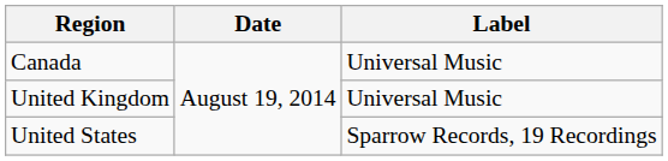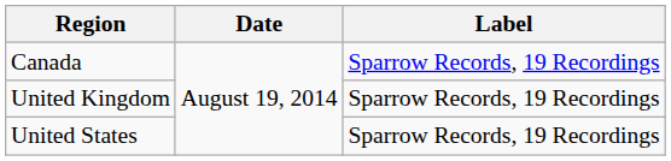Canada | Label: Universal Music -> Sparrow Records, 19 Recordings
United Kingdom | Label: Universal Music -> Sparrow Records, 19 Recordings
